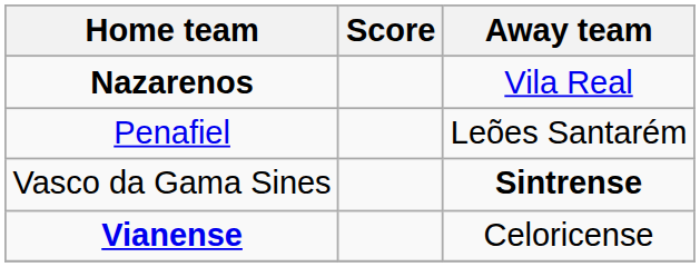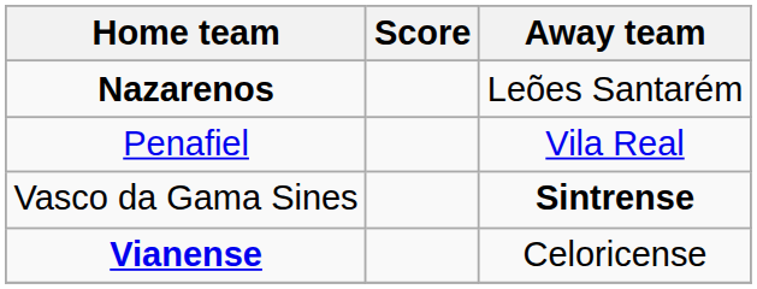Nazarenos | Away team: Vila Real -> Leões Santarém
Penafiel | Away team: Leões Santarém -> Vila Real
